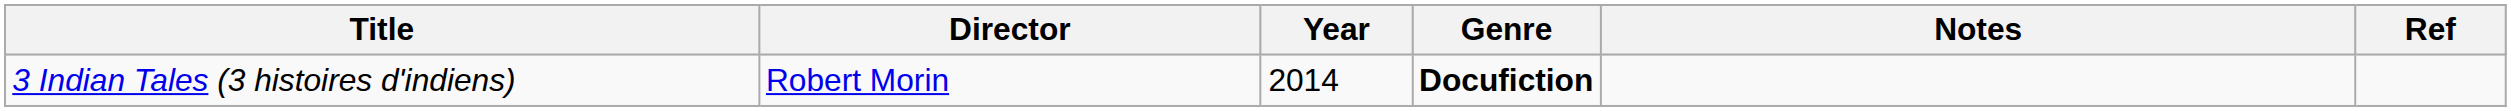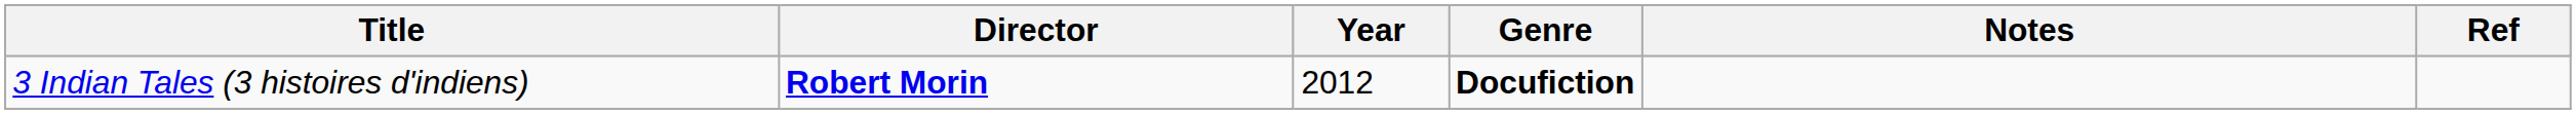3 Indian Tales (3 histoires d'indiens) | Director: normal -> bold
3 Indian Tales (3 histoires d'indiens) | Year: 2014 -> 2012
